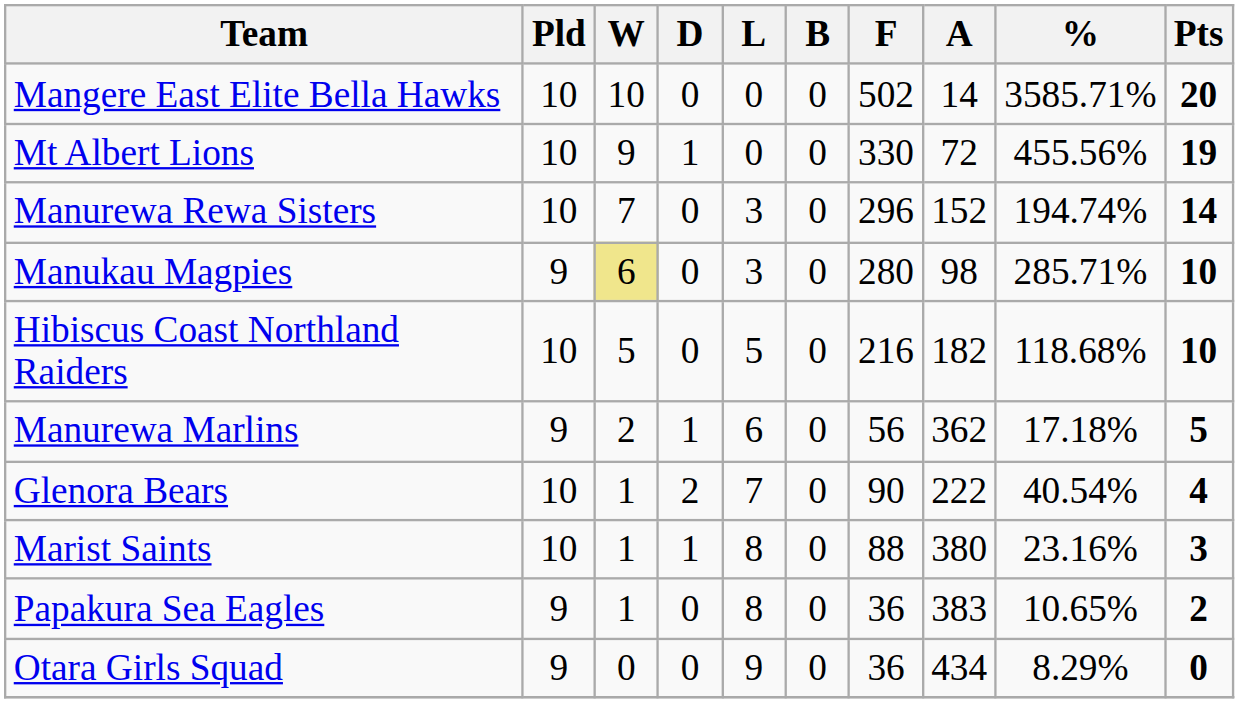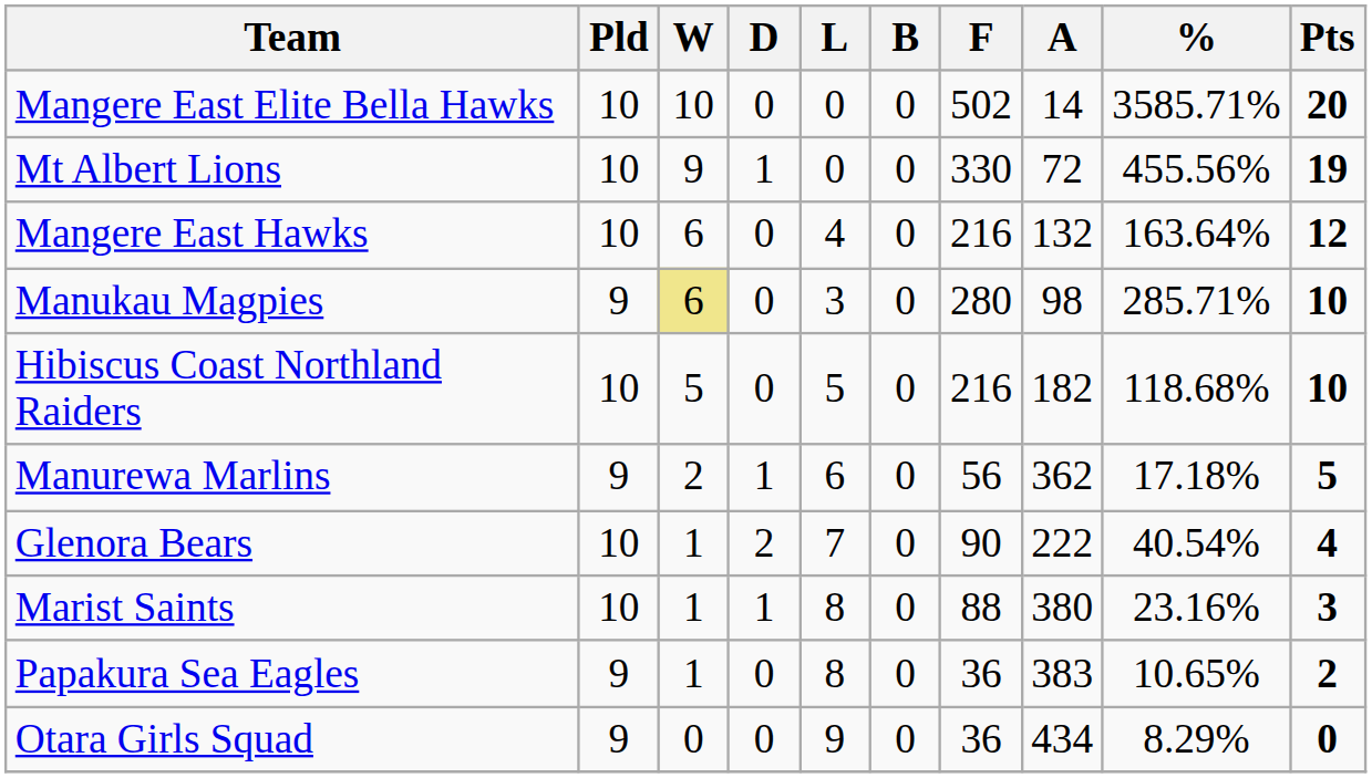- row: Manurewa Rewa Sisters | 10 | 7 | 0 | 3 | 0 | 296 | 152 | 194.74% | 14
+ row: Mangere East Hawks | 10 | 6 | 0 | 4 | 0 | 216 | 132 | 163.64% | 12
